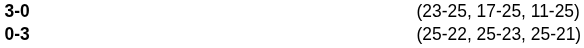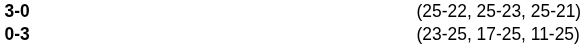3-0 | column 4: (23-25, 17-25, 11-25) -> (25-22, 25-23, 25-21)
0-3 | column 4: (25-22, 25-23, 25-21) -> (23-25, 17-25, 11-25)
